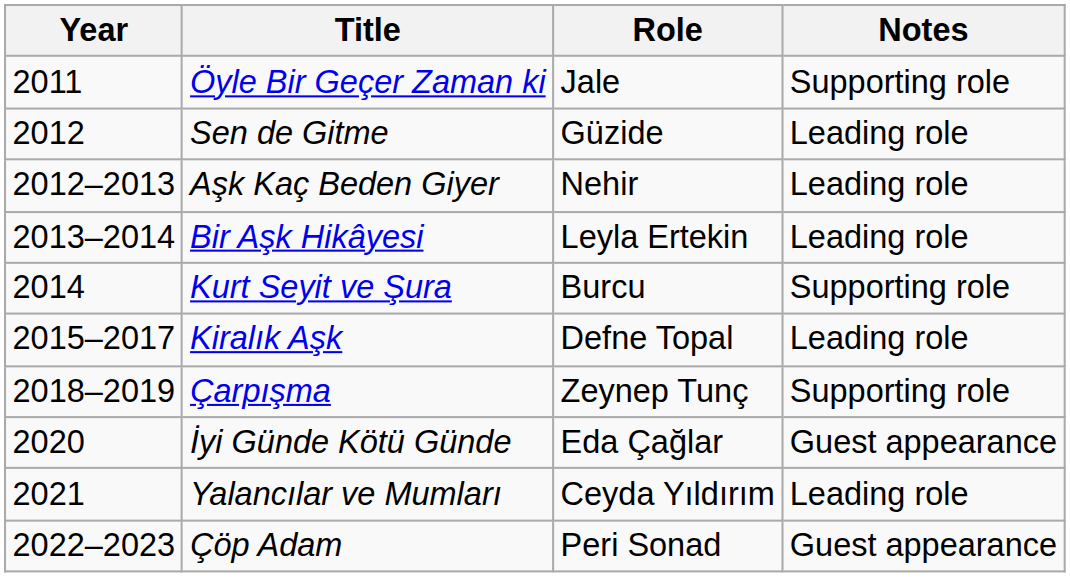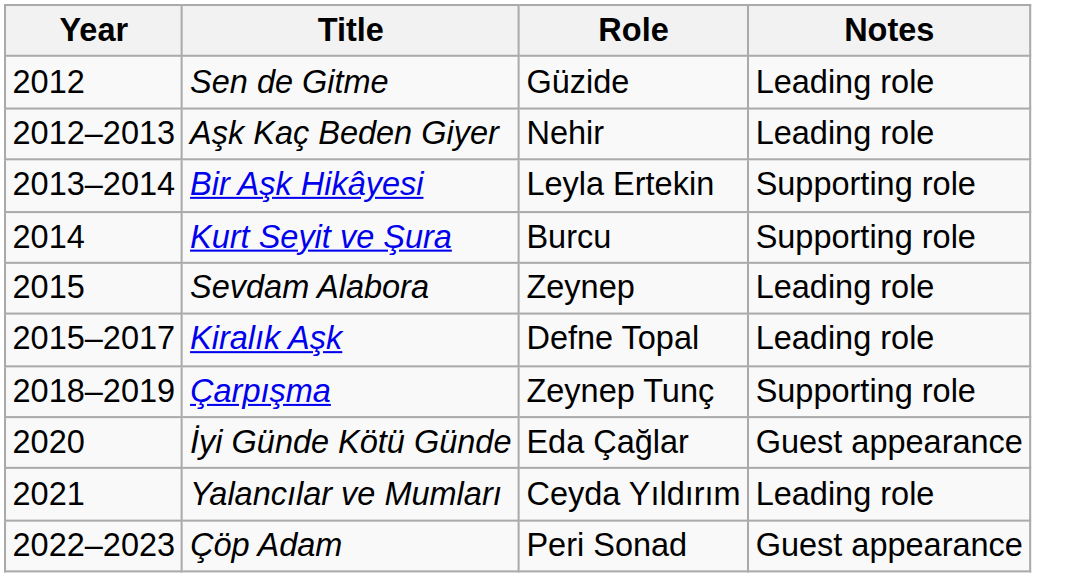- row: 2011 | Öyle Bir Geçer Zaman ki | Jale | Supporting role
Bir Aşk Hikâyesi | Notes: Leading role -> Supporting role
+ row: 2015 | Sevdam Alabora | Zeynep | Leading role
